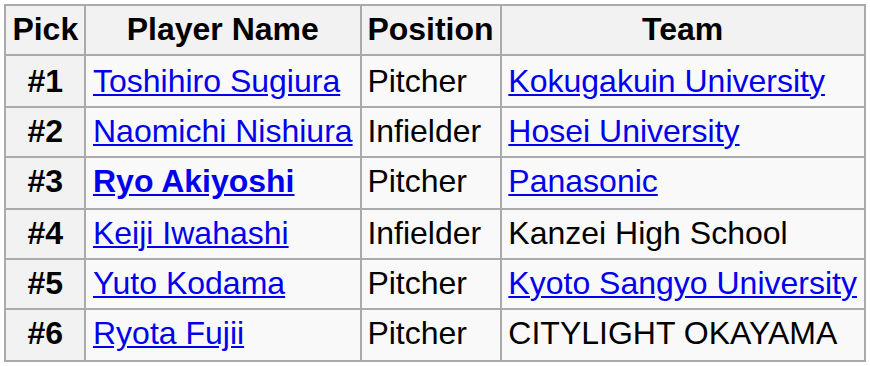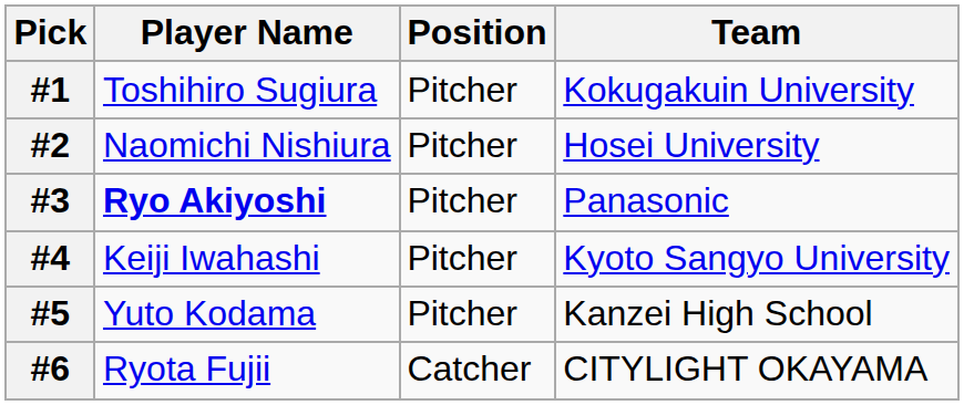#2 | Position: Infielder -> Pitcher
#4 | Position: Infielder -> Pitcher
#4 | Team: Kanzei High School -> Kyoto Sangyo University
#5 | Team: Kyoto Sangyo University -> Kanzei High School
#6 | Position: Pitcher -> Catcher
